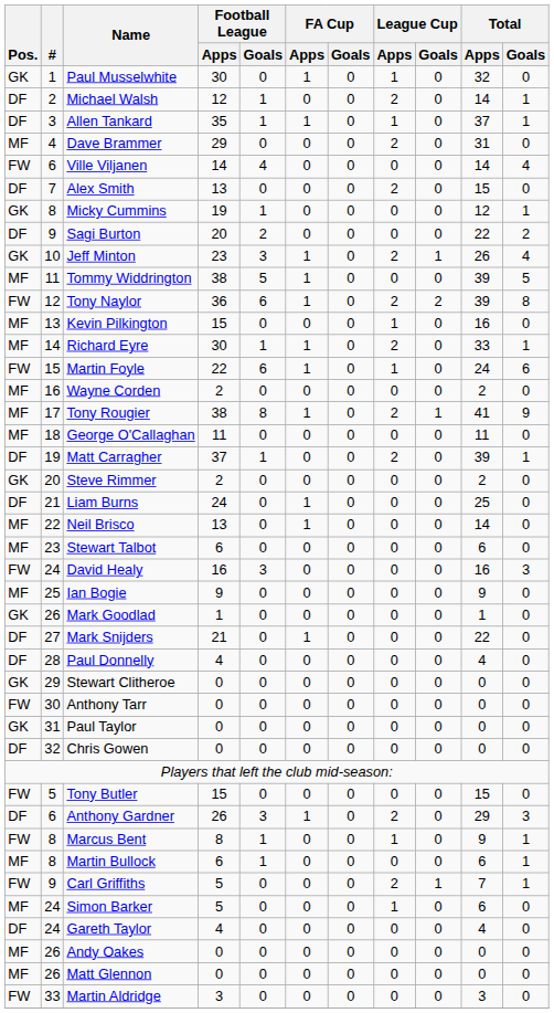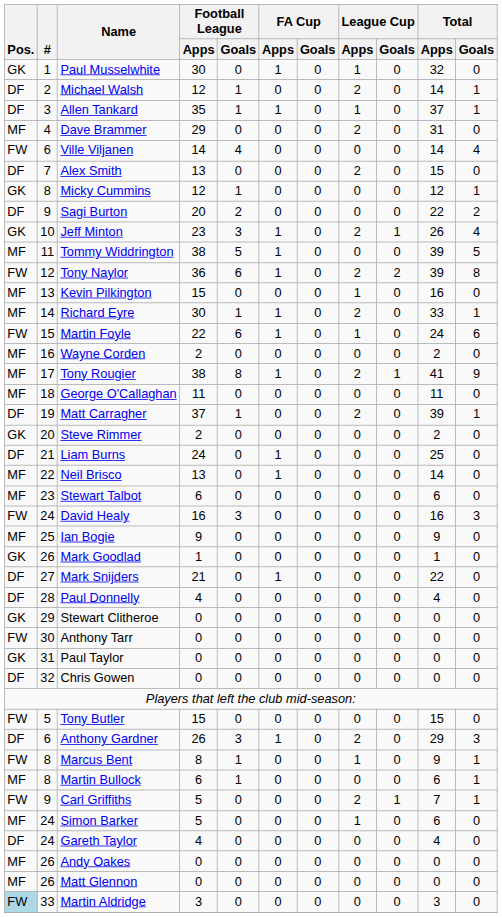Micky Cummins | Football League / Apps: 19 -> 12
Martin Aldridge | Pos.: no background -> lightblue background
